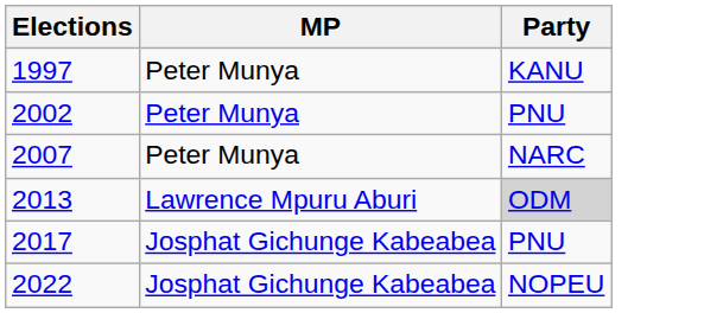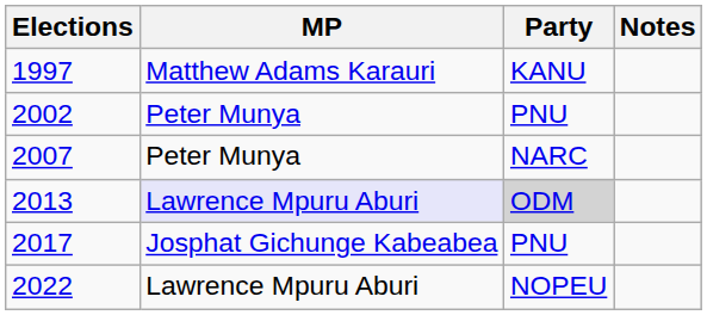+ column: Notes
1997 | MP: Peter Munya -> Matthew Adams Karauri
2013 | MP: no background -> lavender background
2022 | MP: Josphat Gichunge Kabeabea -> Lawrence Mpuru Aburi
